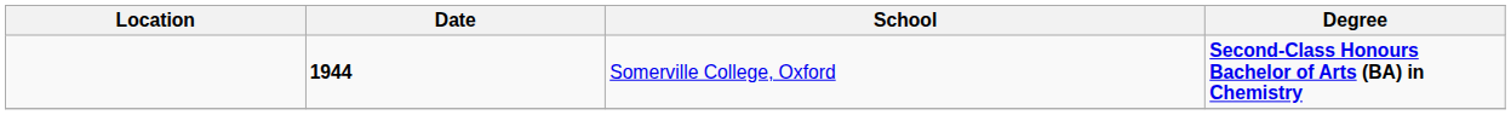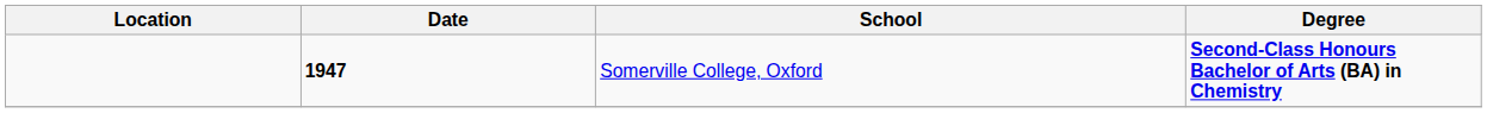Somerville College, Oxford | Date: 1944 -> 1947
